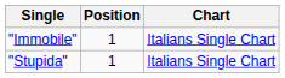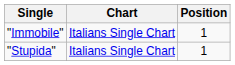columns swapped: Chart <-> Position
